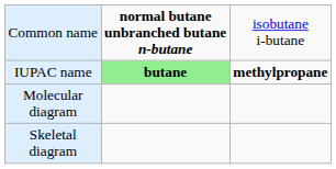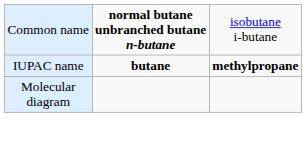IUPAC name | column 2: lightgreen background -> no background
- row: Skeletal diagram
